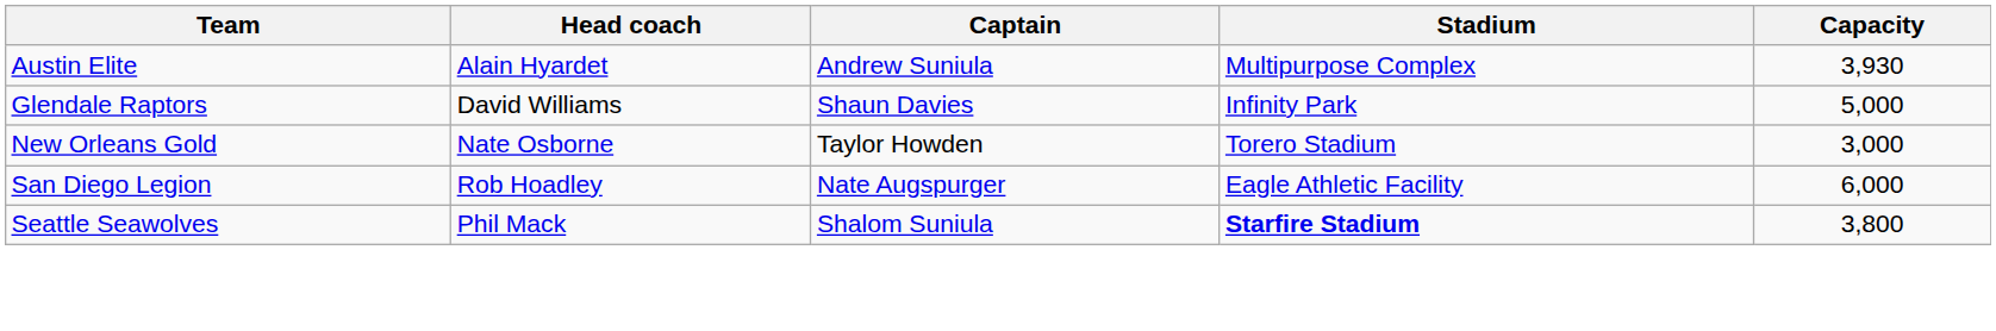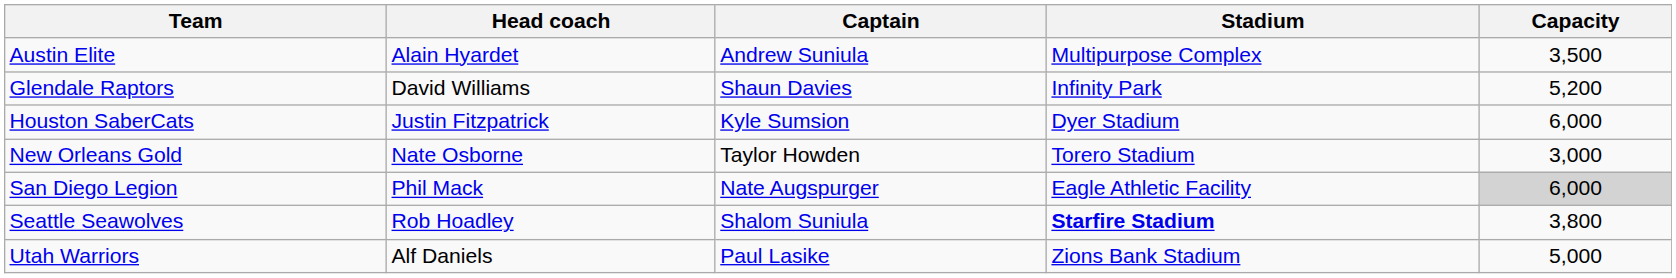Austin Elite | Capacity: 3,930 -> 3,500
Glendale Raptors | Capacity: 5,000 -> 5,200
+ row: Houston SaberCats | Justin Fitzpatrick | Kyle Sumsion | Dyer Stadium | 6,000
San Diego Legion | Head coach: Rob Hoadley -> Phil Mack
San Diego Legion | Capacity: no background -> lightgrey background
Seattle Seawolves | Head coach: Phil Mack -> Rob Hoadley
+ row: Utah Warriors | Alf Daniels | Paul Lasike | Zions Bank Stadium | 5,000
